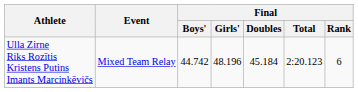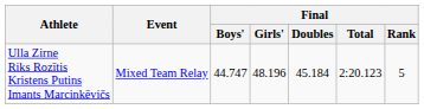Ulla Zirne Riks Rozītis Kristens Putins Imants Marcinkēvičs | Final / Boys': 44.742 -> 44.747
Ulla Zirne Riks Rozītis Kristens Putins Imants Marcinkēvičs | Final / Rank: 6 -> 5
